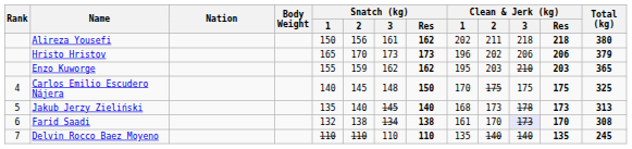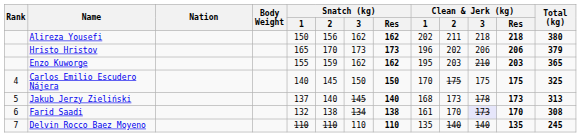Alireza Yousefi | Snatch (kg) / 3: 161 -> 162
Carlos Emilio Escudero Nájera | Snatch (kg) / 3: 148 -> 150
Jakub Jerzy Zieliński | Snatch (kg) / 1: 135 -> 137
